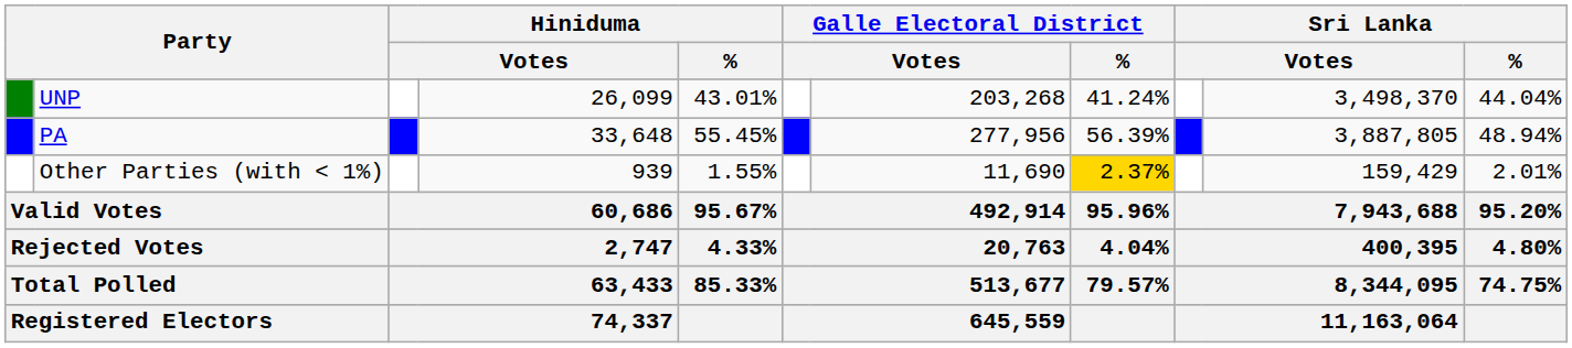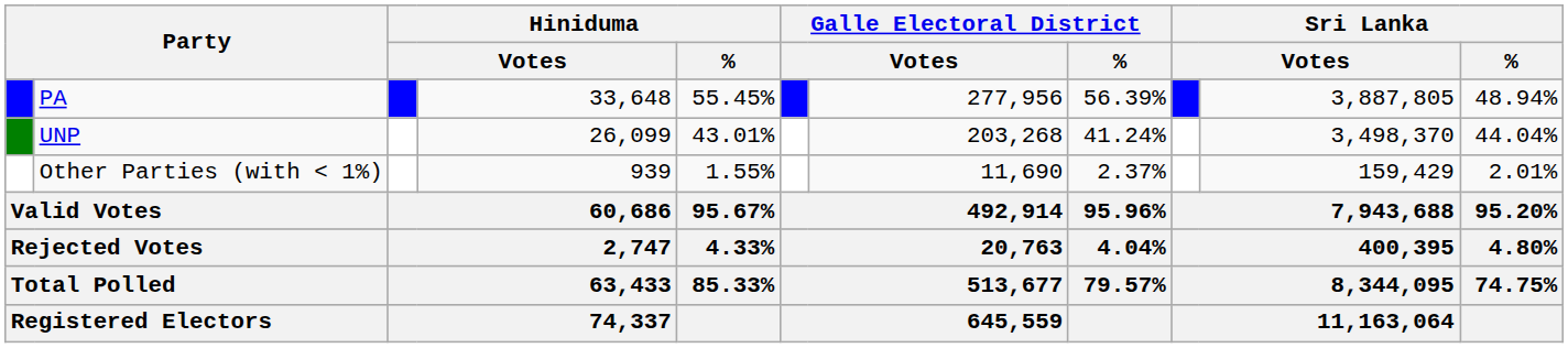rows swapped: PA <-> UNP
Other Parties (with < 1%) | Galle Electoral District / %: gold background -> no background
